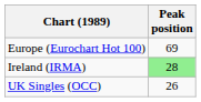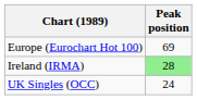UK Singles (OCC) | Peak position: 26 -> 24
